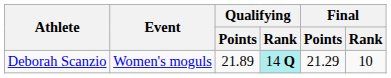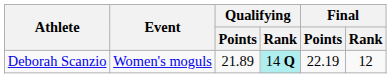Deborah Scanzio | Final / Points: 21.29 -> 22.19
Deborah Scanzio | Final / Rank: 10 -> 12
